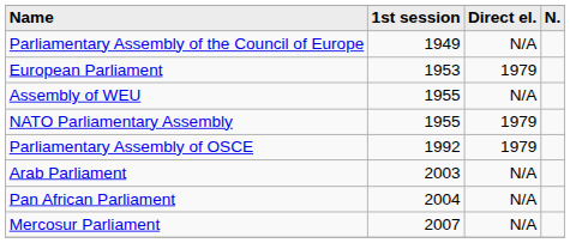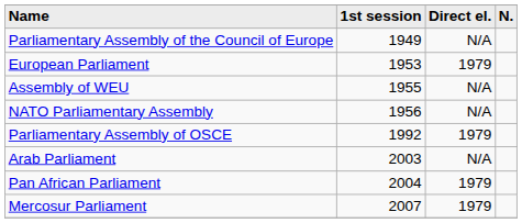NATO Parliamentary Assembly | 1st session: 1955 -> 1956
NATO Parliamentary Assembly | Direct el.: 1979 -> N/A
Pan African Parliament | Direct el.: N/A -> 1979
Mercosur Parliament | Direct el.: N/A -> 1979
